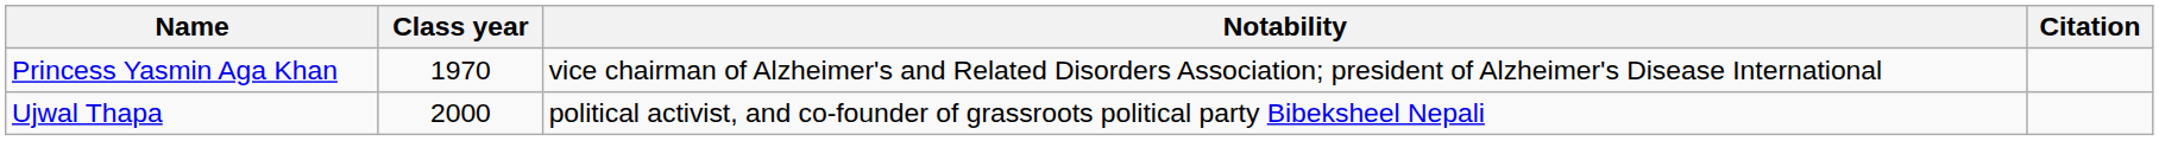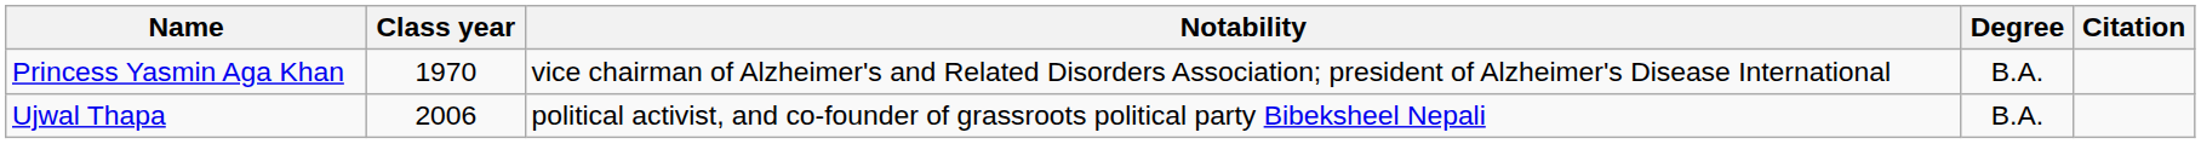+ column: Degree | B.A. | B.A.
Ujwal Thapa | Class year: 2000 -> 2006
